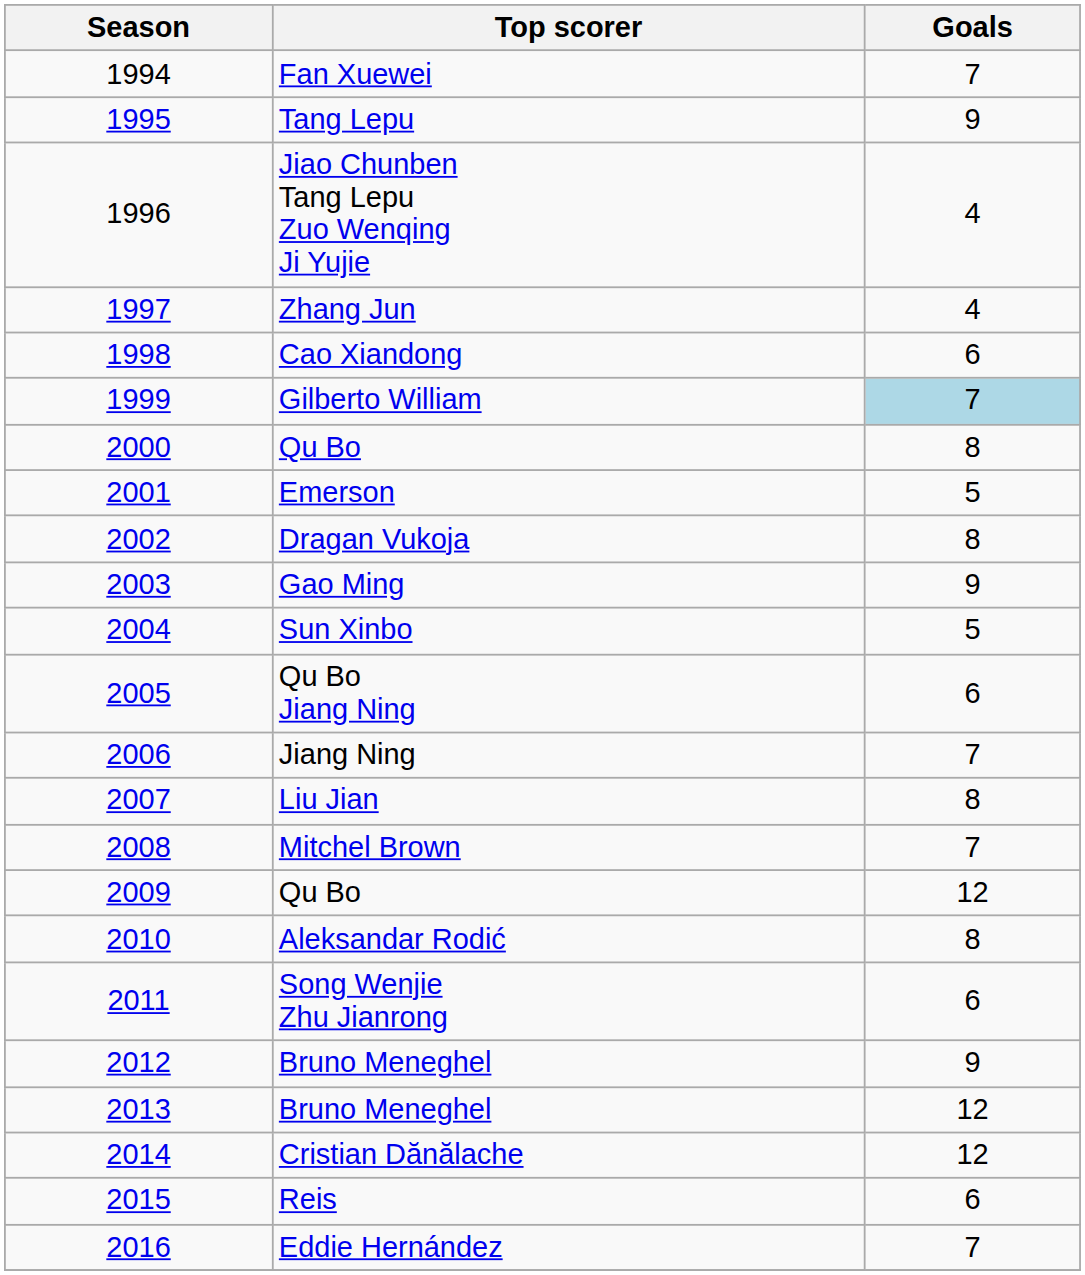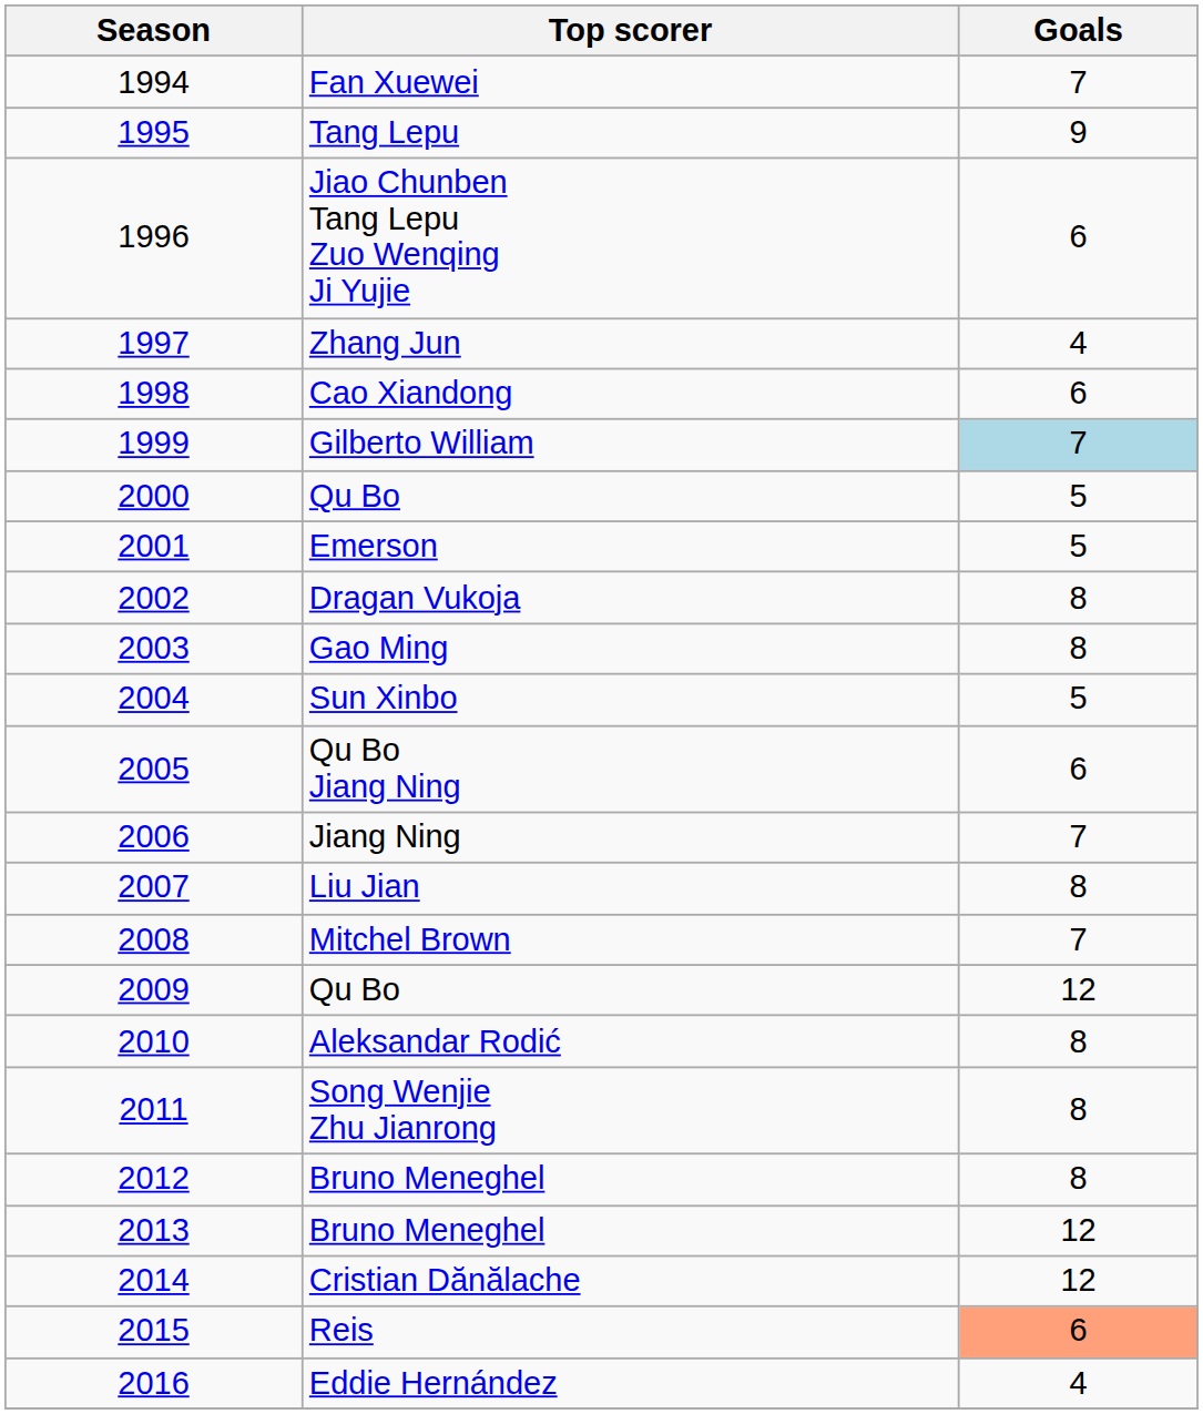Jiao Chunben Tang Lepu Zuo Wenqing Ji Yujie | Goals: 4 -> 6
2000 / Qu Bo | Goals: 8 -> 5
Gao Ming | Goals: 9 -> 8
Song Wenjie Zhu Jianrong | Goals: 6 -> 8
2012 / Bruno Meneghel | Goals: 9 -> 8
Reis | Goals: no background -> lightsalmon background
Eddie Hernández | Goals: 7 -> 4
